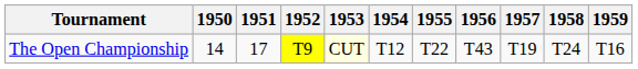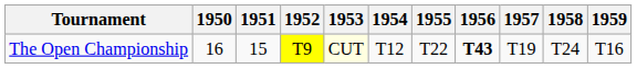The Open Championship | 1950: 14 -> 16
The Open Championship | 1951: 17 -> 15
The Open Championship | 1956: normal -> bold
